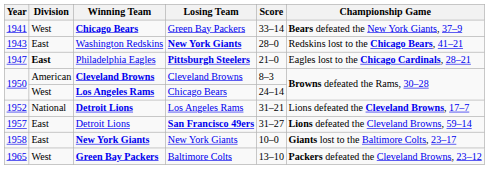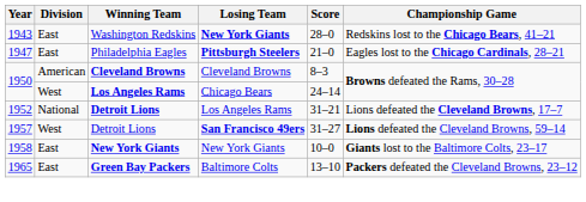- row: 1941 | West | Chicago Bears | Green Bay Packers | 33–14 | Bears defeated the New York Giants, 37–9
1947 | Division: bold -> normal
1957 | Division: East -> West
1965 | Division: West -> East
